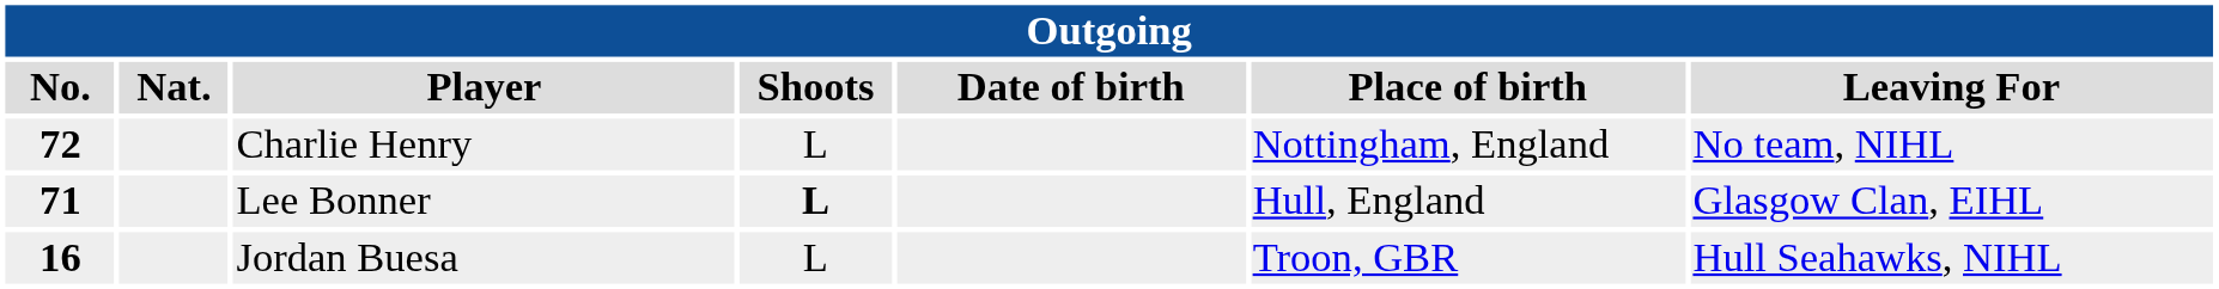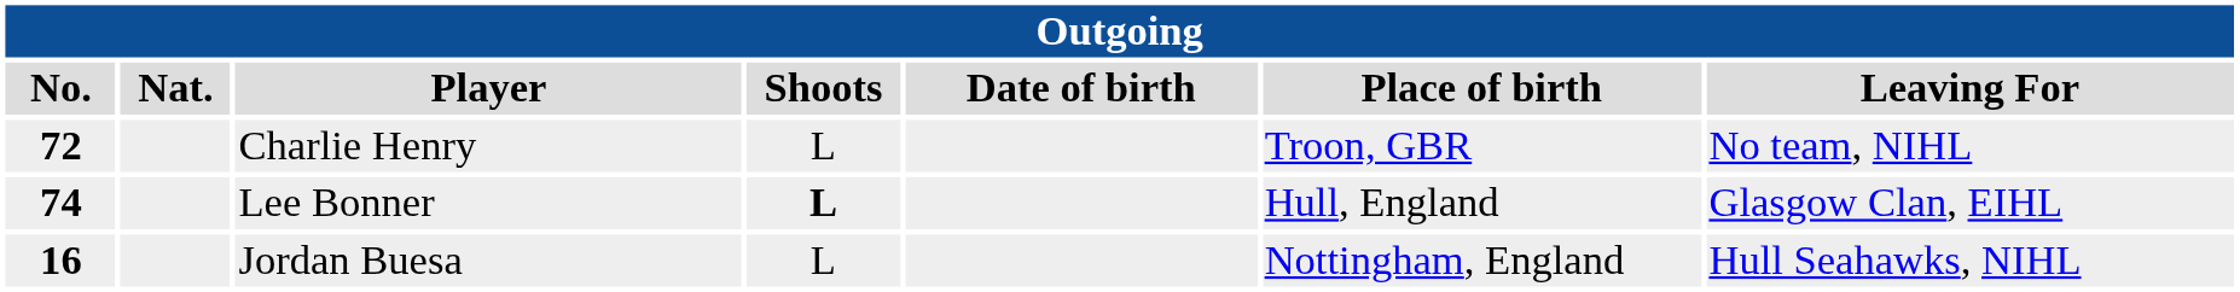Charlie Henry | Place of birth: Nottingham, England -> Troon, GBR
Lee Bonner | No.: 71 -> 74
Jordan Buesa | Place of birth: Troon, GBR -> Nottingham, England
